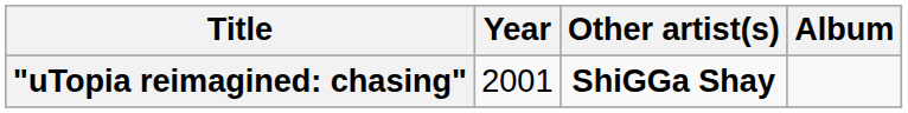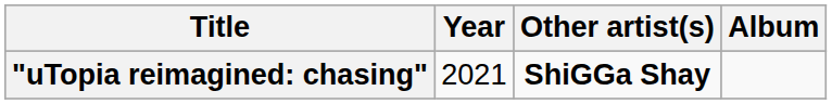"uTopia reimagined: chasing" | Year: 2001 -> 2021
